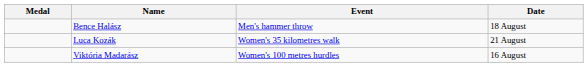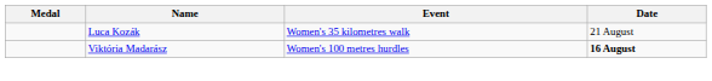- row: Bence Halász | Men's hammer throw | 18 August
Viktória Madarász | Date: normal -> bold
